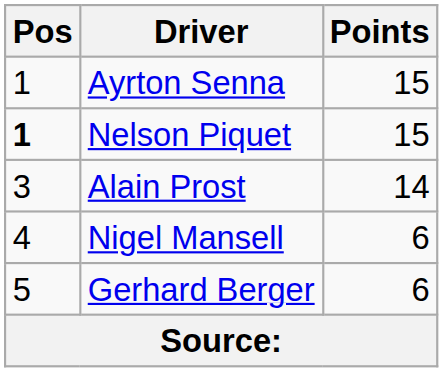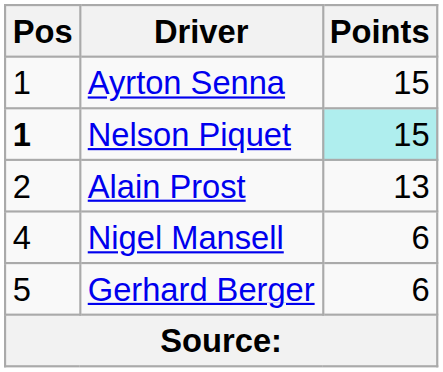Nelson Piquet | Points: no background -> paleturquoise background
Alain Prost | Pos: 3 -> 2
Alain Prost | Points: 14 -> 13
